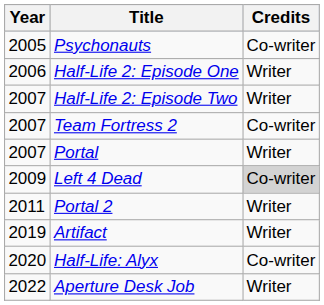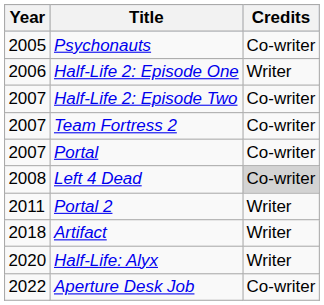Half-Life 2: Episode Two | Credits: Writer -> Co-writer
Portal | Credits: Writer -> Co-writer
Left 4 Dead | Year: 2009 -> 2008
Artifact | Year: 2019 -> 2018
Half-Life: Alyx | Credits: Co-writer -> Writer
Aperture Desk Job | Credits: Writer -> Co-writer
